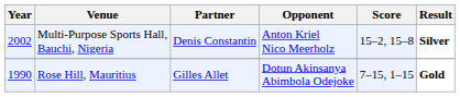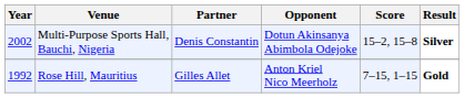Multi-Purpose Sports Hall, Bauchi, Nigeria | Opponent: Anton Kriel Nico Meerholz -> Dotun Akinsanya Abimbola Odejoke
Rose Hill, Mauritius | Year: 1990 -> 1992
Rose Hill, Mauritius | Opponent: Dotun Akinsanya Abimbola Odejoke -> Anton Kriel Nico Meerholz
